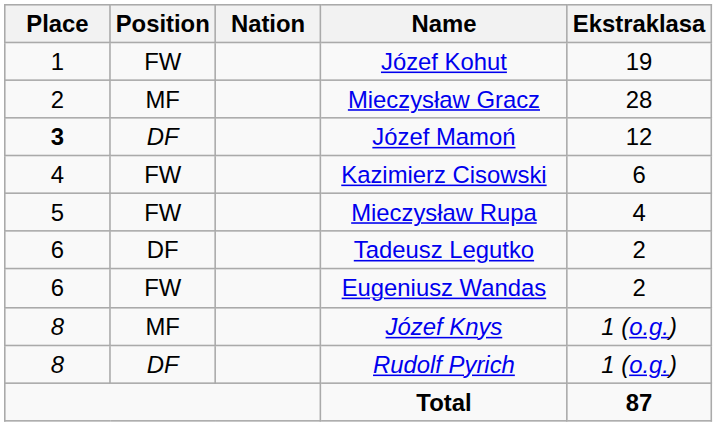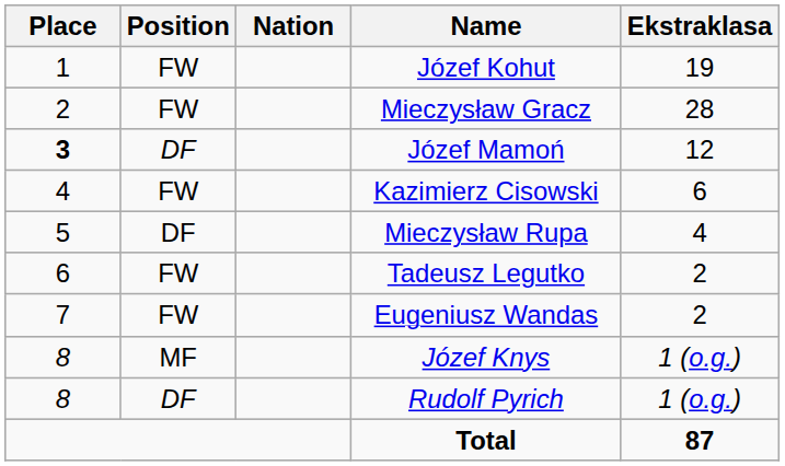Mieczysław Gracz | Position: MF -> FW
Mieczysław Rupa | Position: FW -> DF
Tadeusz Legutko | Position: DF -> FW
Eugeniusz Wandas | Place: 6 -> 7
